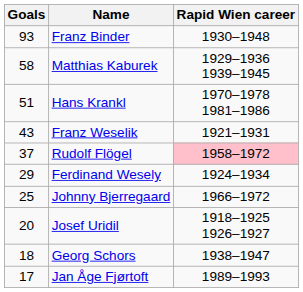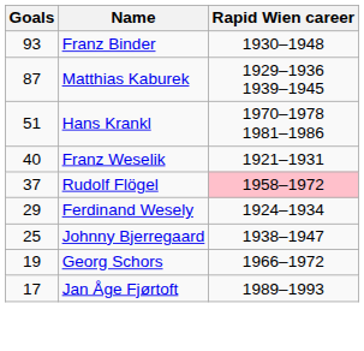Matthias Kaburek | Goals: 58 -> 87
Franz Weselik | Goals: 43 -> 40
Johnny Bjerregaard | Rapid Wien career: 1966–1972 -> 1938–1947
- row: 20 | Josef Uridil | 1918–1925 1926–1927
Georg Schors | Goals: 18 -> 19
Georg Schors | Rapid Wien career: 1938–1947 -> 1966–1972
